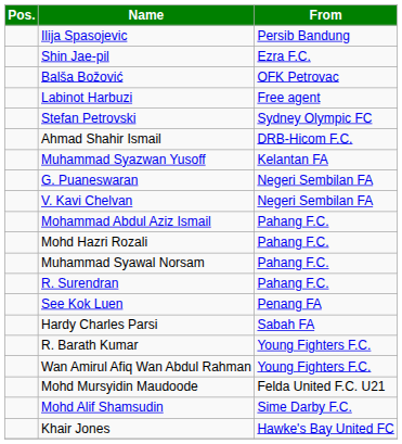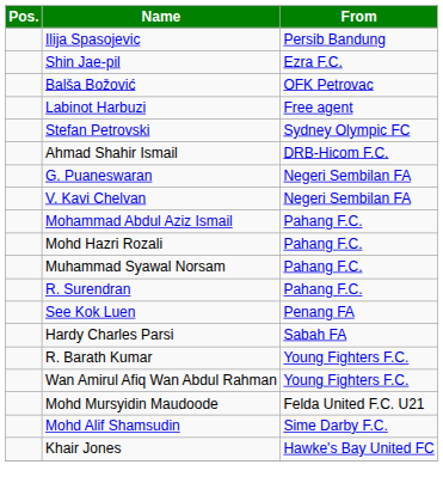- row: Muhammad Syazwan Yusoff | Kelantan FA
